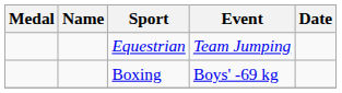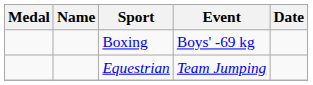rows swapped: Boxing <-> Equestrian
